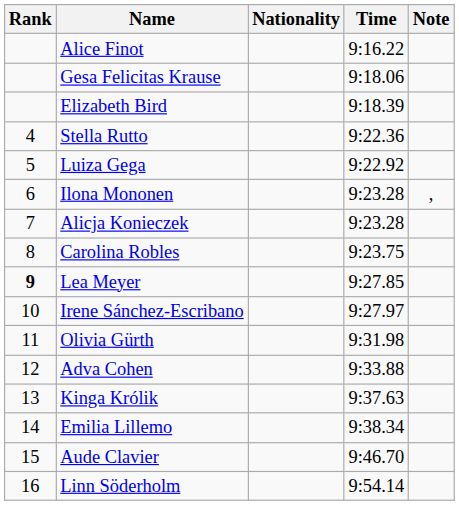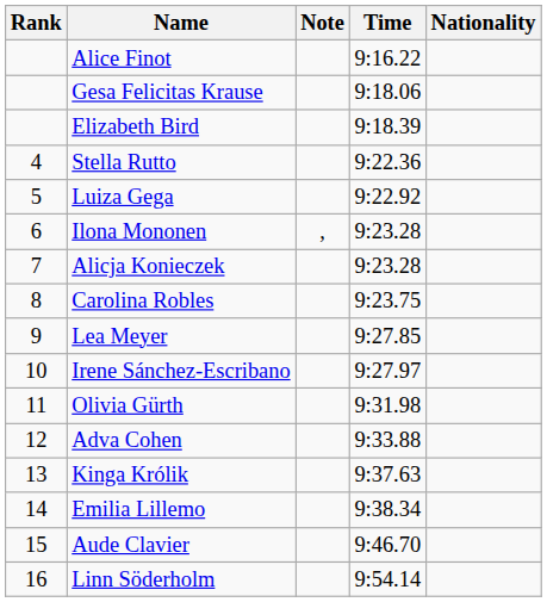columns swapped: Nationality <-> Note
Lea Meyer | Rank: bold -> normal
